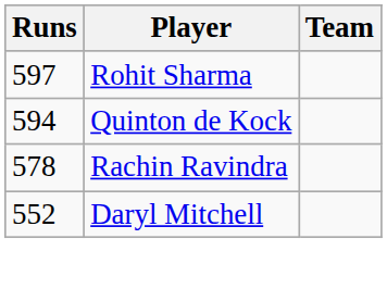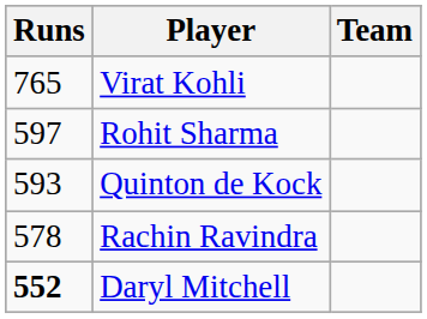+ row: 765 | Virat Kohli
Quinton de Kock | Runs: 594 -> 593
Daryl Mitchell | Runs: normal -> bold
